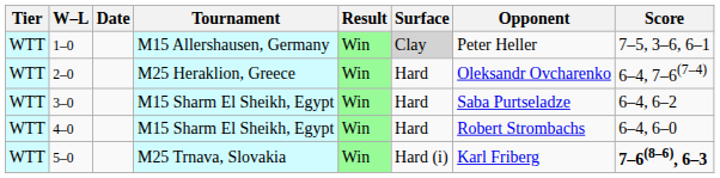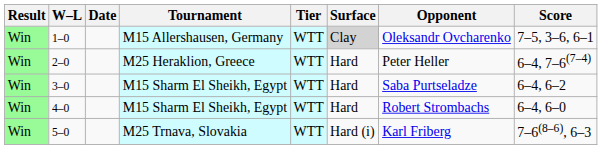columns swapped: Result <-> Tier
1–0 | Opponent: Peter Heller -> Oleksandr Ovcharenko
2–0 | Opponent: Oleksandr Ovcharenko -> Peter Heller
5–0 | Score: bold -> normal
